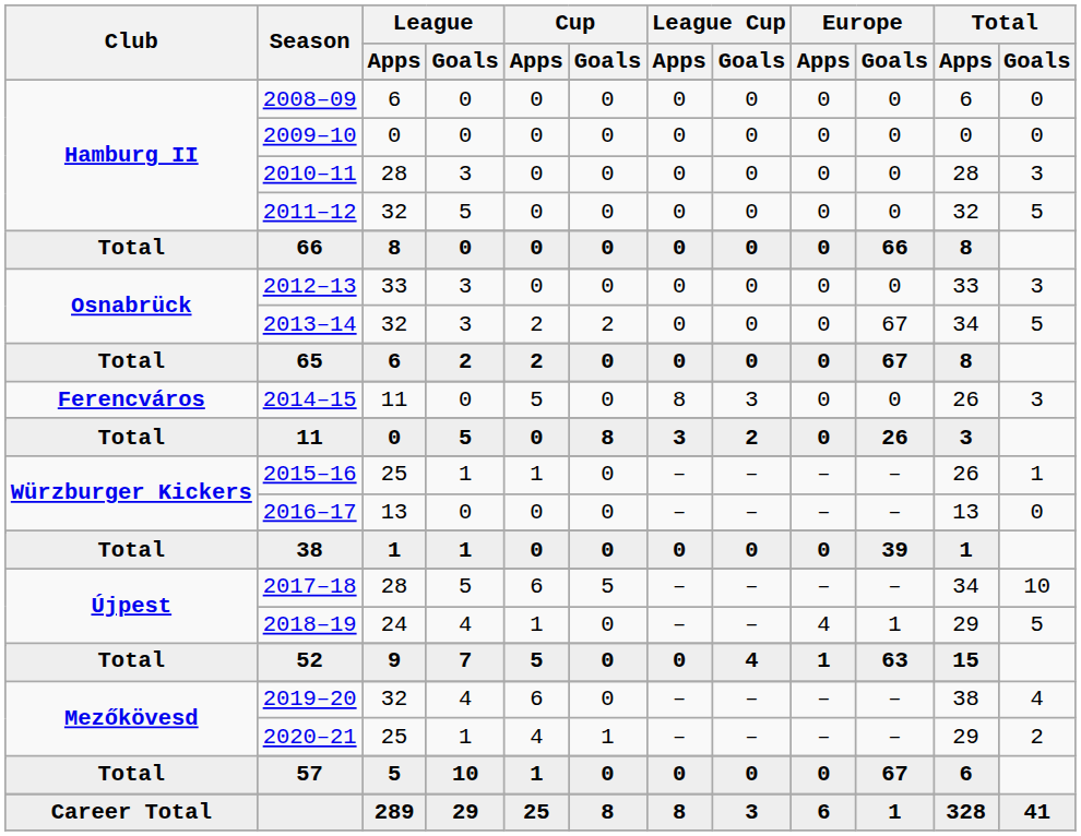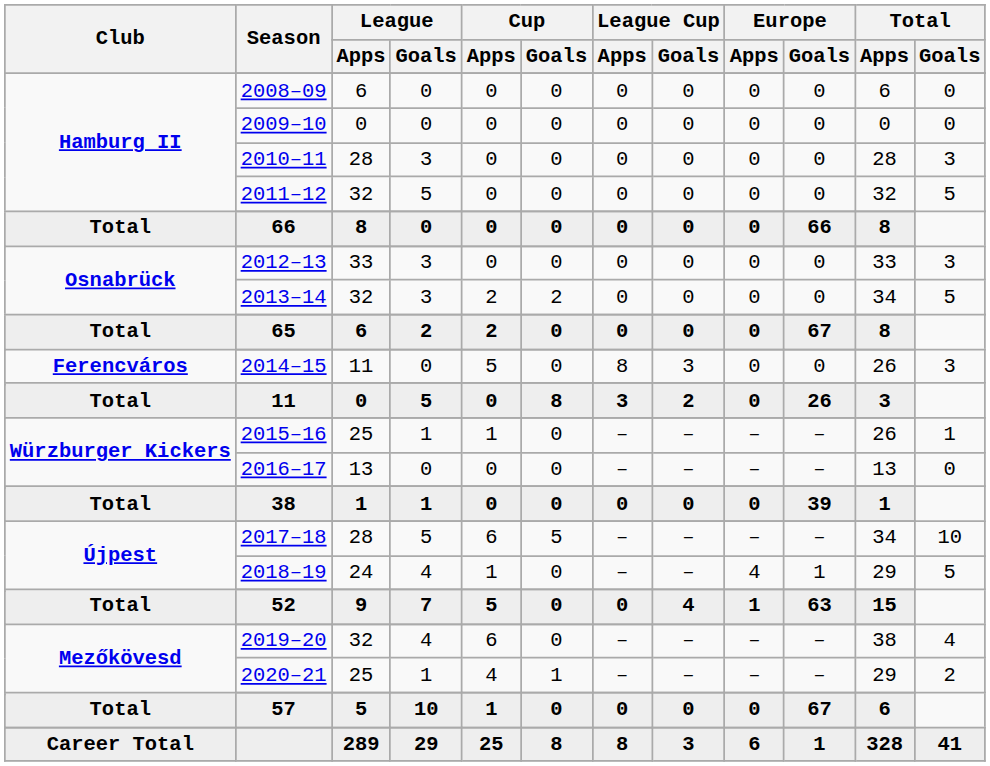2013–14 | Europe / Goals: 67 -> 0
